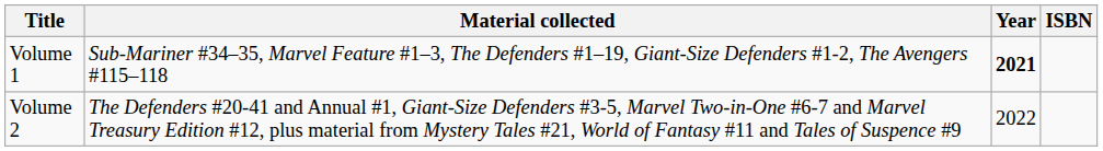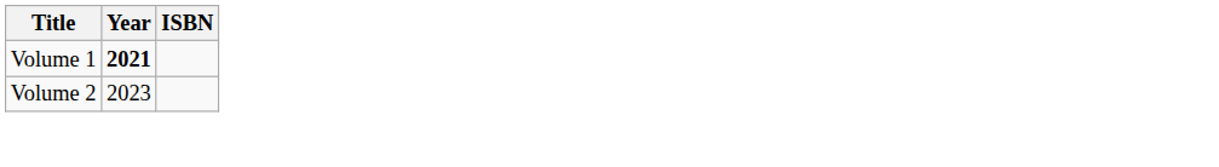- column: Material collected | Sub-Mariner #34–35, Marvel Feature #1–3, The Defenders #1–19, Giant-Size Defenders #1-2, The Avengers #115–118 | The Defenders #20-41 and Annual #1, Giant-Size Defenders #3-5, Marvel Two-in-One #6-7 and Marvel Treasury Edition #12, plus material from Mystery Tales #21, World of Fantasy #11 and Tales of Suspence #9
Volume 2 | Year: 2022 -> 2023
